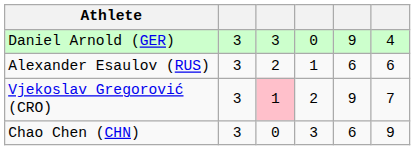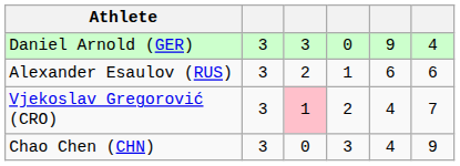Vjekoslav Gregorović (CRO) | column 5: 9 -> 4
Chao Chen (CHN) | column 5: 6 -> 4
